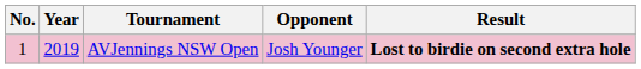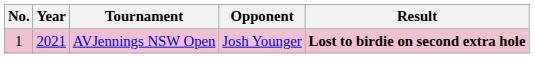AVJennings NSW Open | Year: 2019 -> 2021
